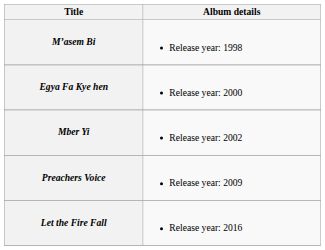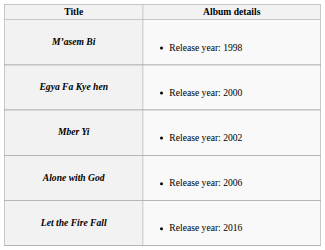+ row: Alone with God | Release year: 2006
- row: Preachers Voice | Release year: 2009
